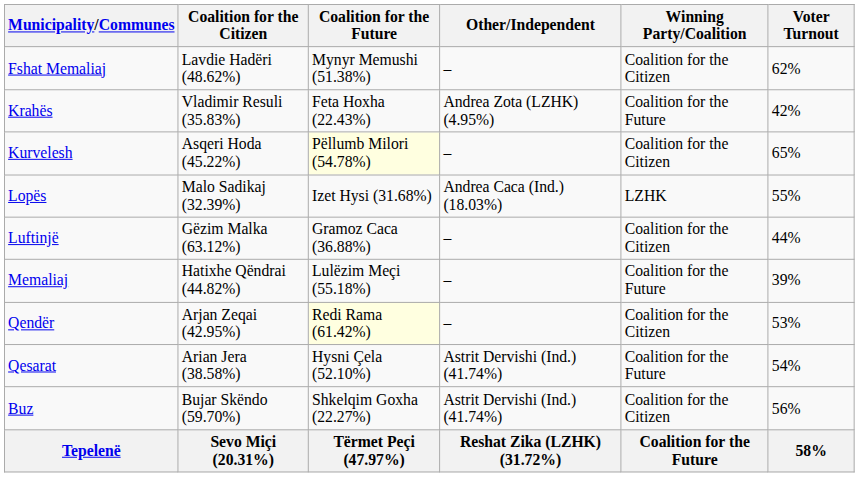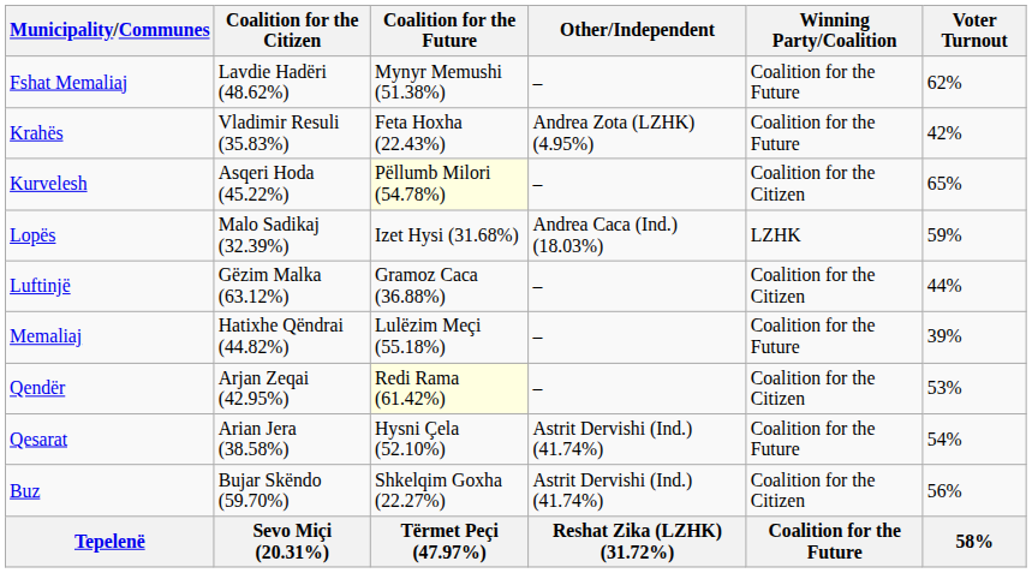Fshat Memaliaj | Winning Party/Coalition: Coalition for the Citizen -> Coalition for the Future
Lopës | Voter Turnout: 55% -> 59%
